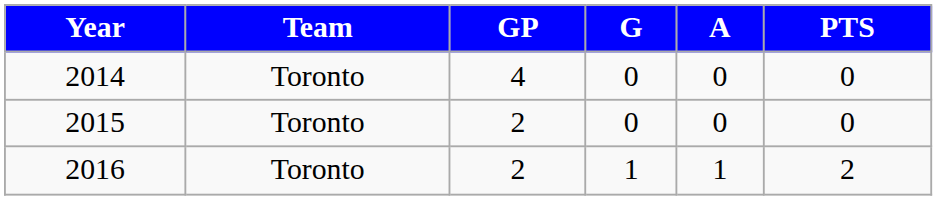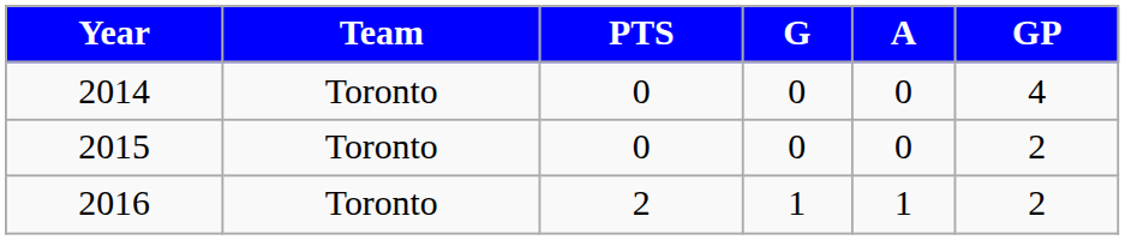columns swapped: GP <-> PTS
